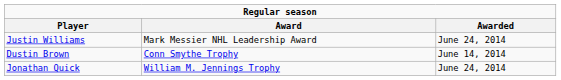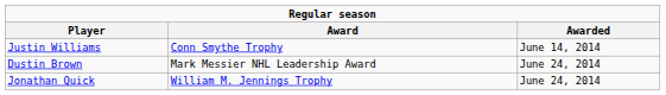Justin Williams | Award: Mark Messier NHL Leadership Award -> Conn Smythe Trophy
Justin Williams | Awarded: June 24, 2014 -> June 14, 2014
Dustin Brown | Award: Conn Smythe Trophy -> Mark Messier NHL Leadership Award
Dustin Brown | Awarded: June 14, 2014 -> June 24, 2014
